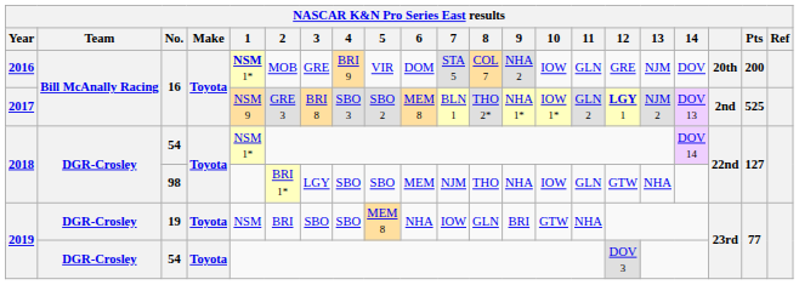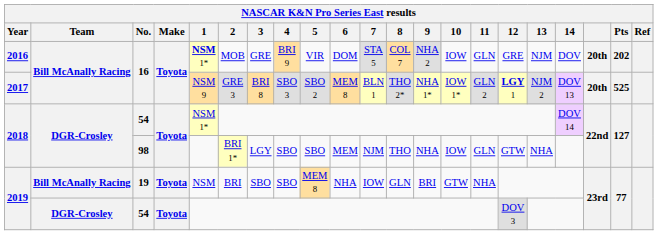2016 | Pts: 200 -> 202
2017 | column 19: 2nd -> 20th
2019 / 19 | Team: DGR-Crosley -> Bill McAnally Racing
